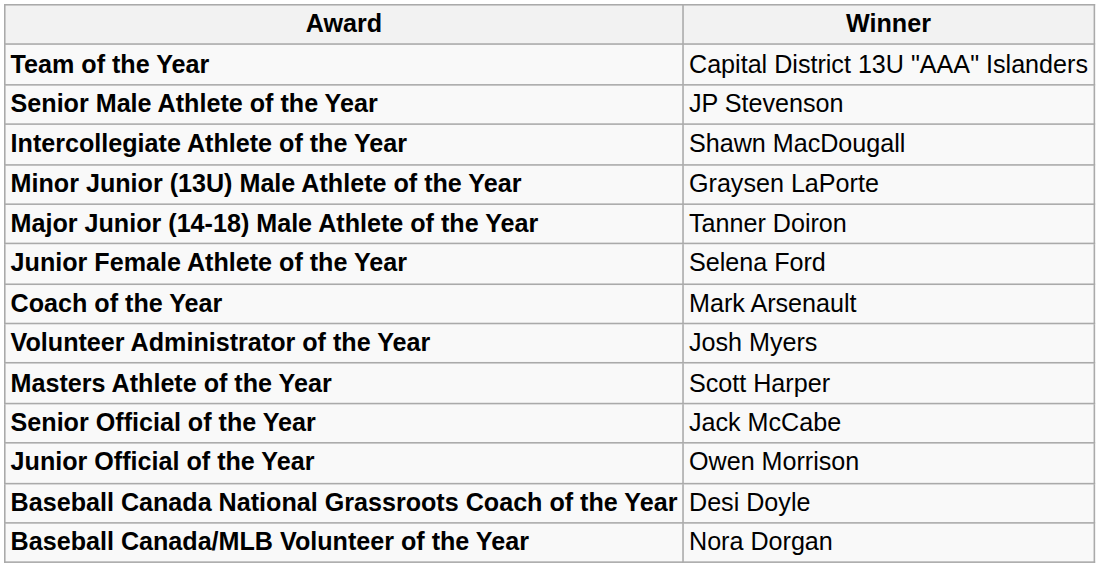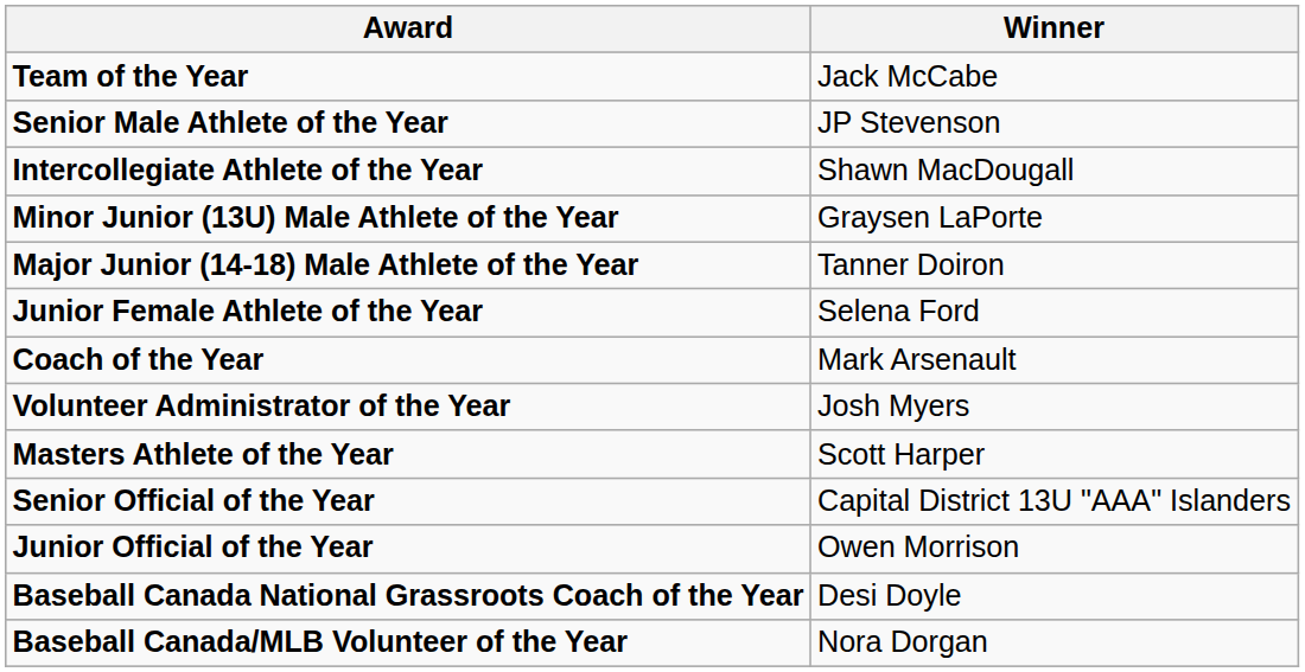Team of the Year | Winner: Capital District 13U "AAA" Islanders -> Jack McCabe
Senior Official of the Year | Winner: Jack McCabe -> Capital District 13U "AAA" Islanders
